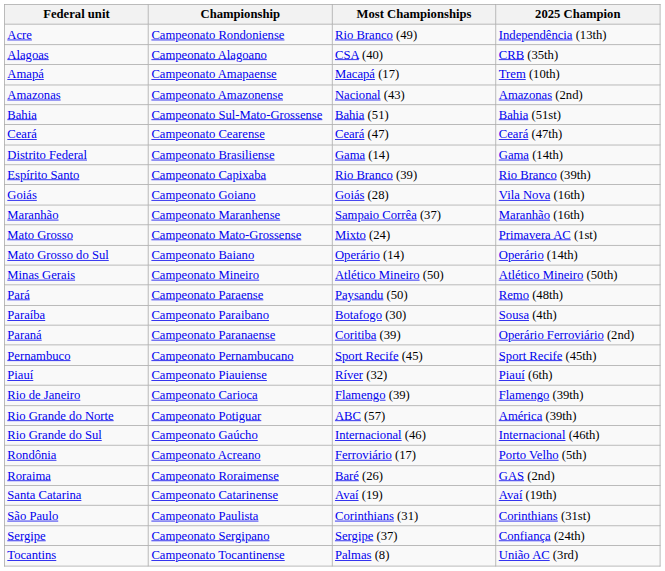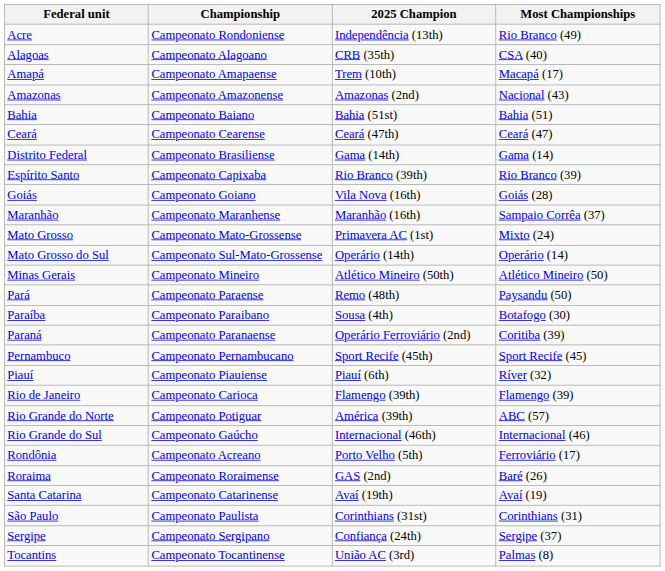columns swapped: 2025 Champion <-> Most Championships
Bahia | Championship: Campeonato Sul-Mato-Grossense -> Campeonato Baiano
Mato Grosso do Sul | Championship: Campeonato Baiano -> Campeonato Sul-Mato-Grossense
